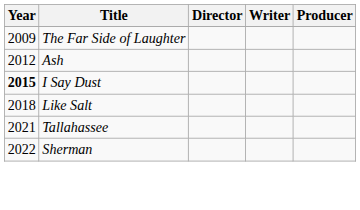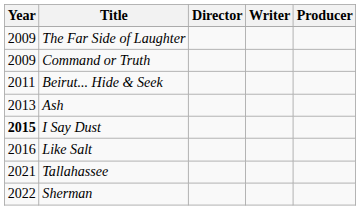+ row: 2009 | Command or Truth
+ row: 2011 | Beirut... Hide & Seek
Ash | Year: 2012 -> 2013
Like Salt | Year: 2018 -> 2016
